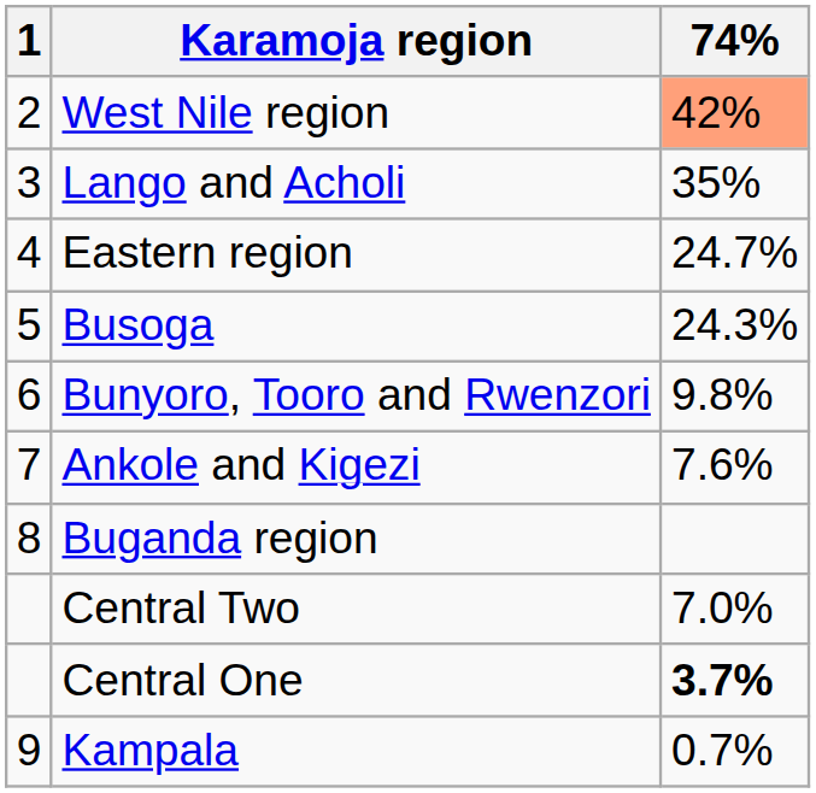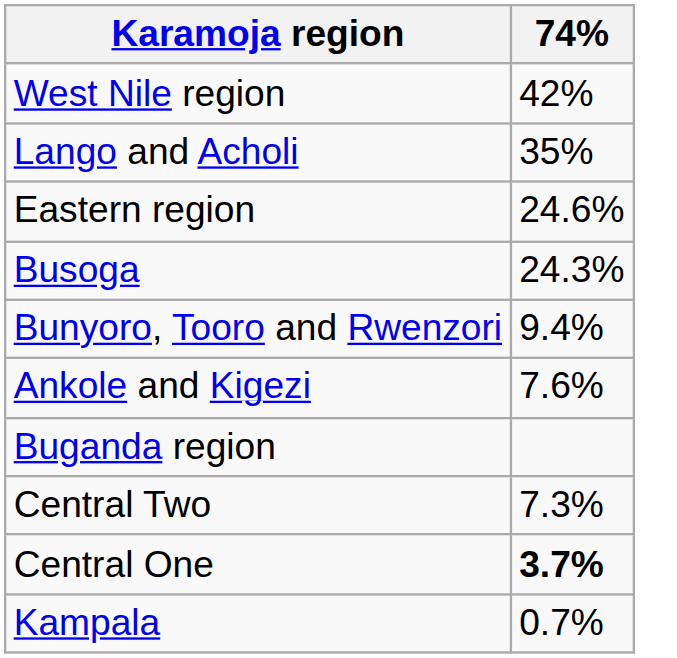- column: 1 | 2 | 3 | 4 | 5 | 6 | 7 | 8 | 9
West Nile region | 74%: lightsalmon background -> no background
Eastern region | 74%: 24.7% -> 24.6%
Bunyoro, Tooro and Rwenzori | 74%: 9.8% -> 9.4%
Central Two | 74%: 7.0% -> 7.3%
